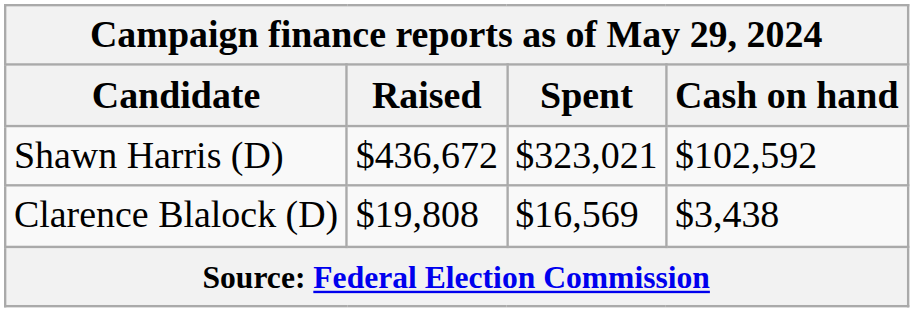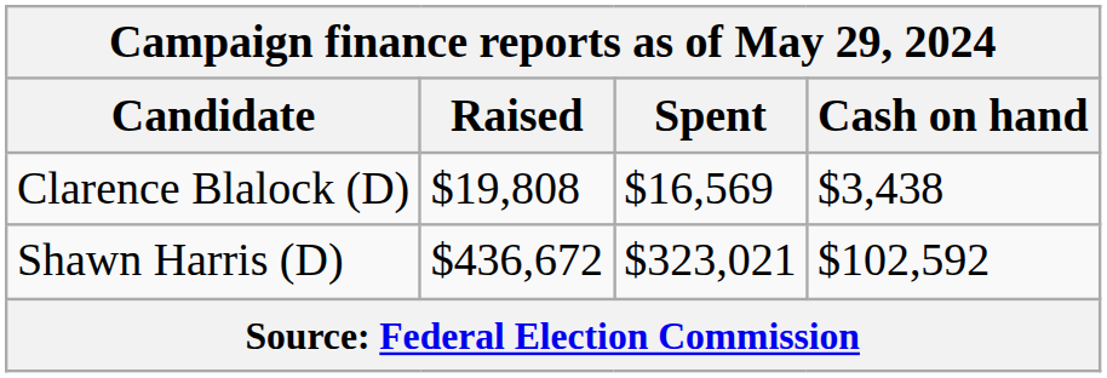rows swapped: Clarence Blalock (D) <-> Shawn Harris (D)
